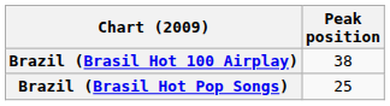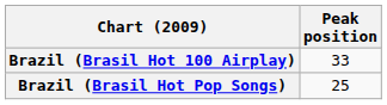Brazil (Brasil Hot 100 Airplay) | Peak position: 38 -> 33
